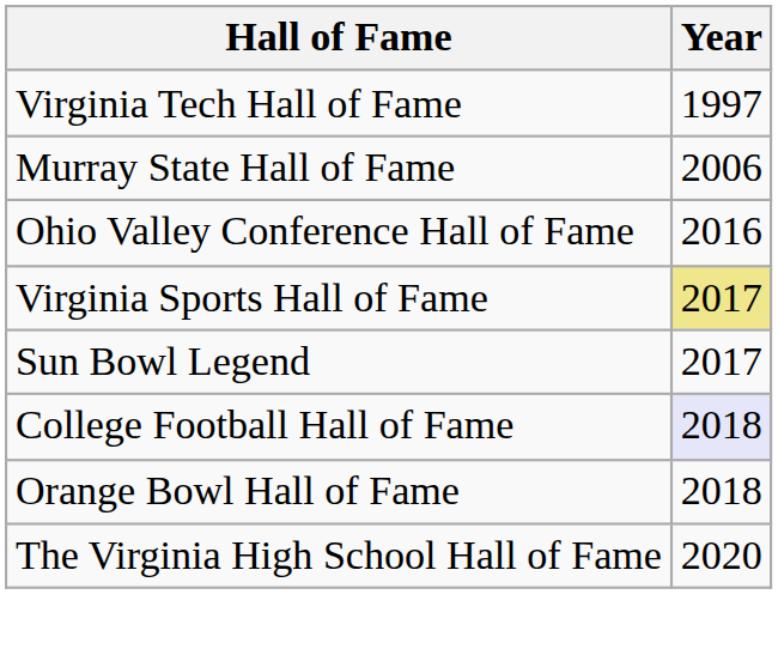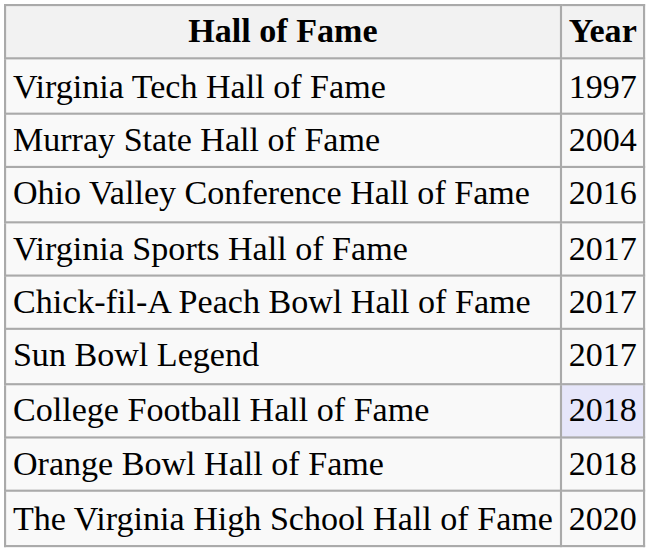Murray State Hall of Fame | Year: 2006 -> 2004
Virginia Sports Hall of Fame | Year: khaki background -> no background
+ row: Chick-fil-A Peach Bowl Hall of Fame | 2017
